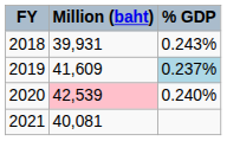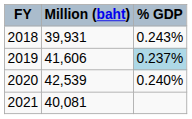2019 | Million (baht): 41,609 -> 41,606
2020 | Million (baht): pink background -> no background
